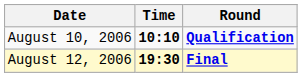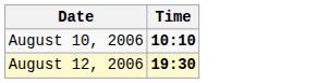- column: Round | Qualification | Final
